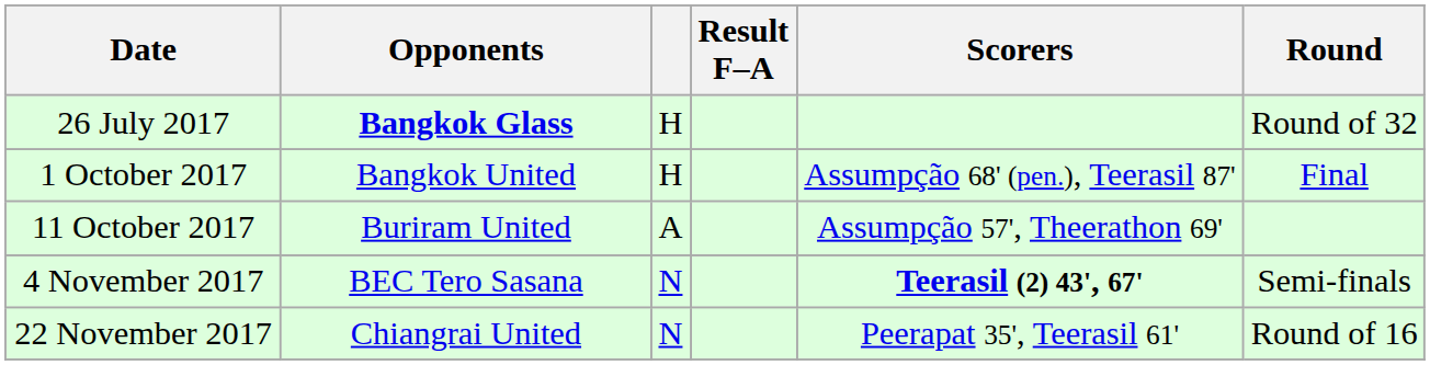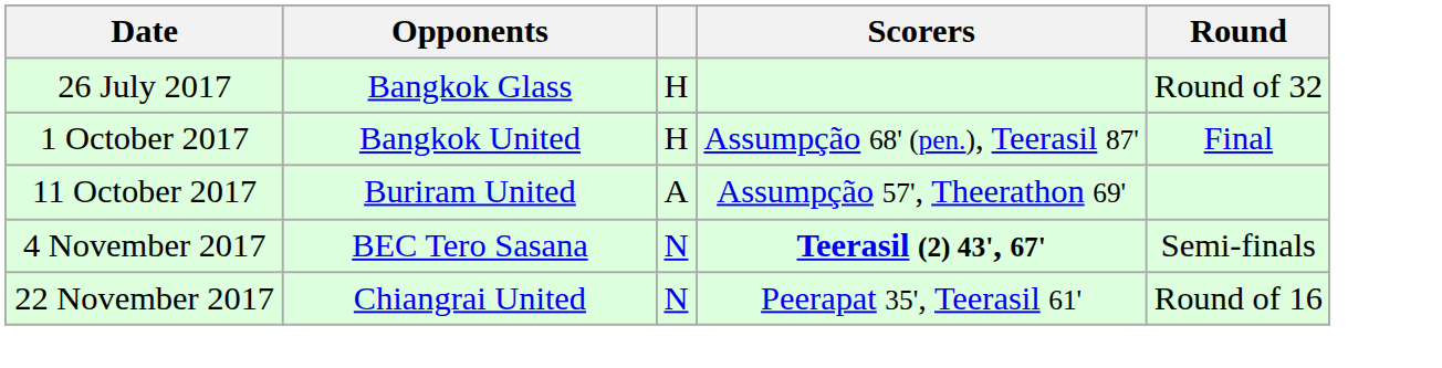- column: Result F–A
26 July 2017 | Opponents: bold -> normal
